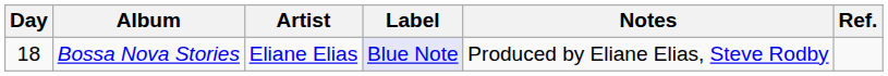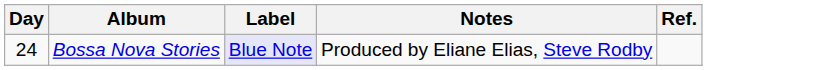- column: Artist | Eliane Elias
Bossa Nova Stories | Day: 18 -> 24
